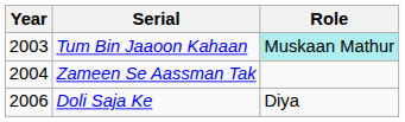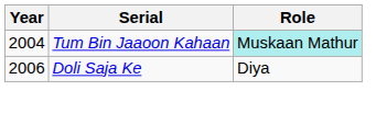Tum Bin Jaaoon Kahaan | Year: 2003 -> 2004
- row: 2004 | Zameen Se Aassman Tak
